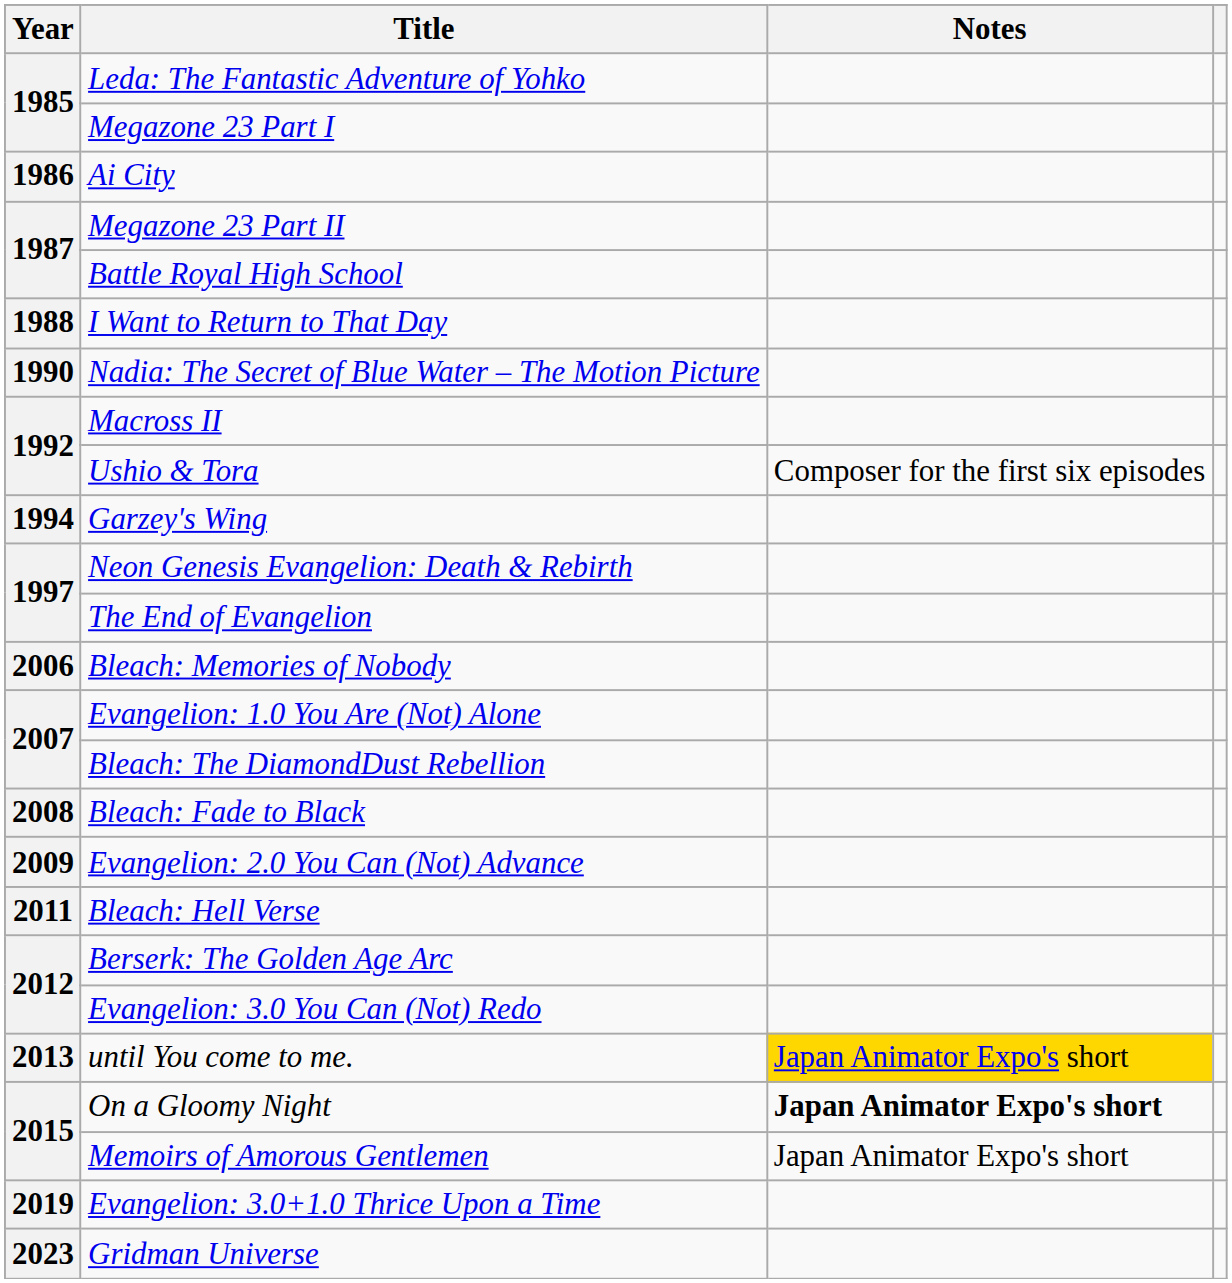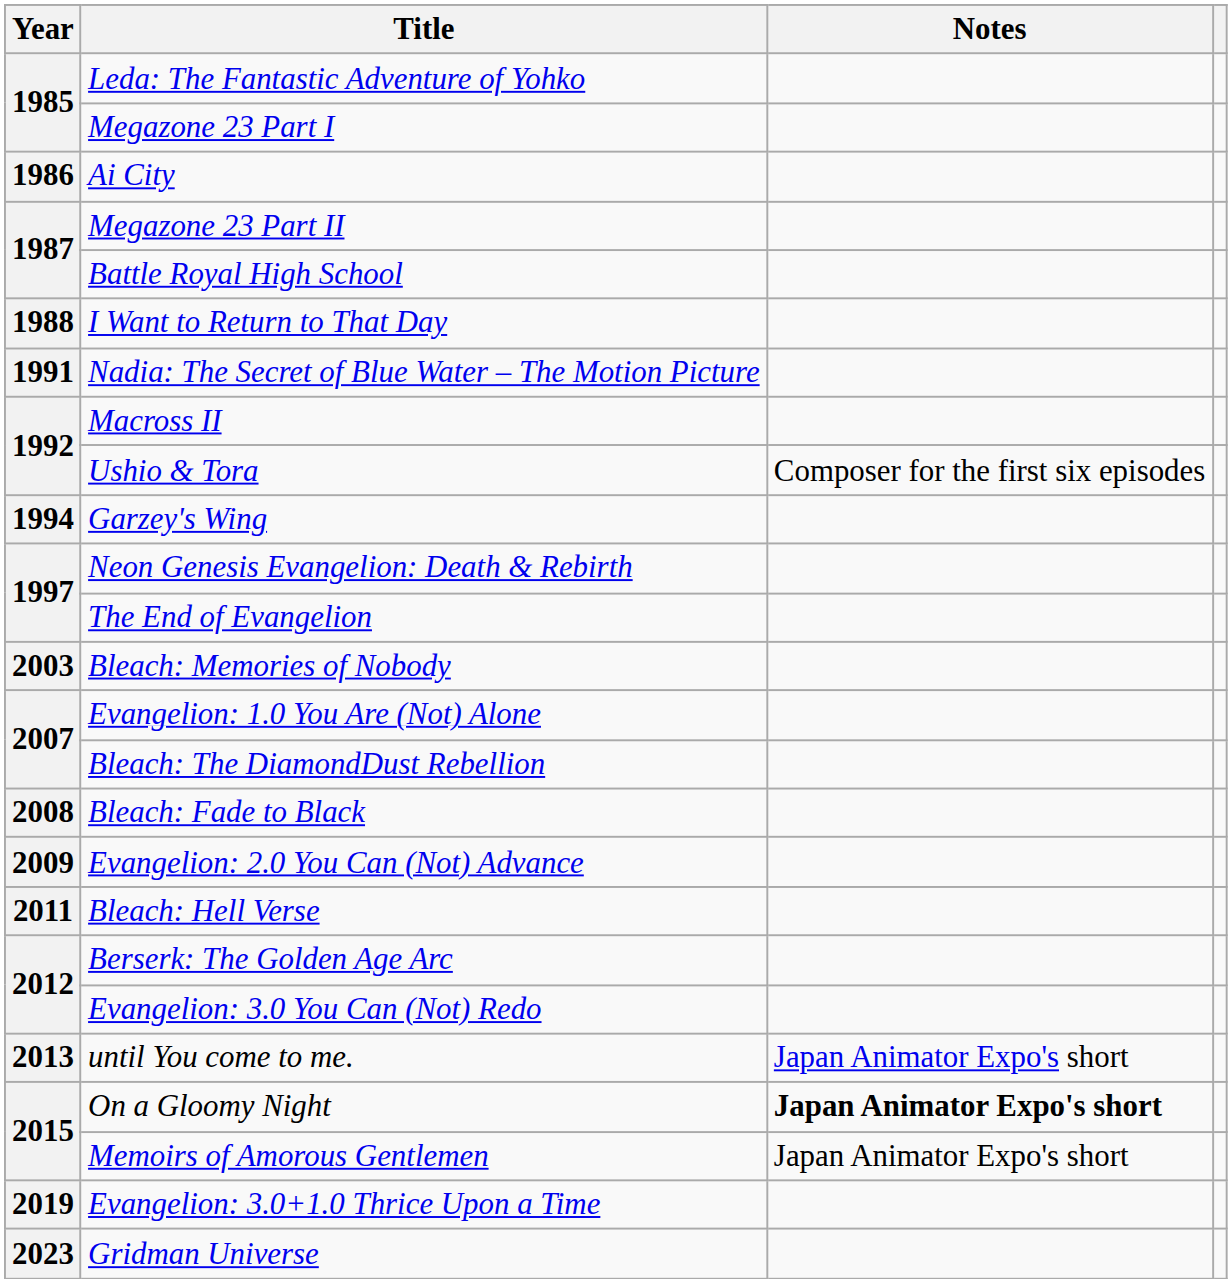Nadia: The Secret of Blue Water – The Motion Picture | Year: 1990 -> 1991
Bleach: Memories of Nobody | Year: 2006 -> 2003
until You come to me. | Notes: gold background -> no background
